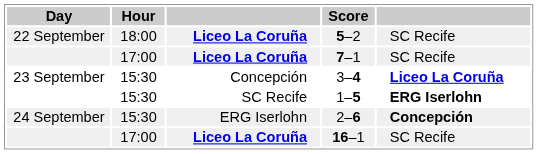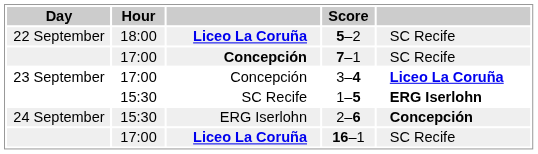7–1 | column 3: Liceo La Coruña -> Concepción
3–4 | Hour: 15:30 -> 17:00
